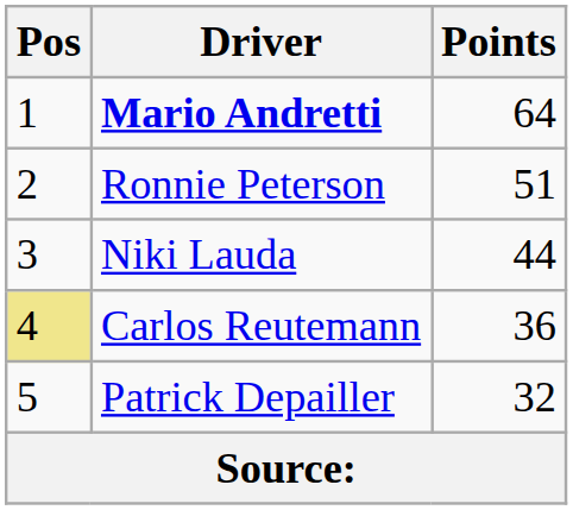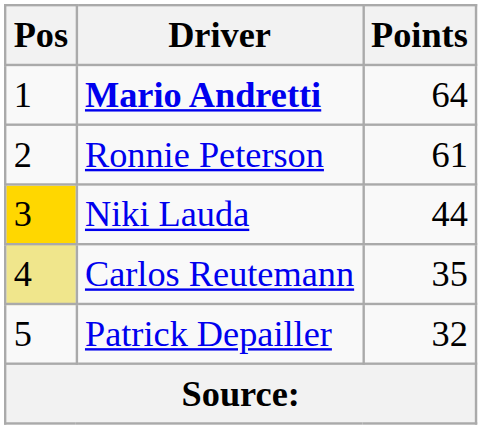Ronnie Peterson | Points: 51 -> 61
Niki Lauda | Pos: no background -> gold background
Carlos Reutemann | Points: 36 -> 35
